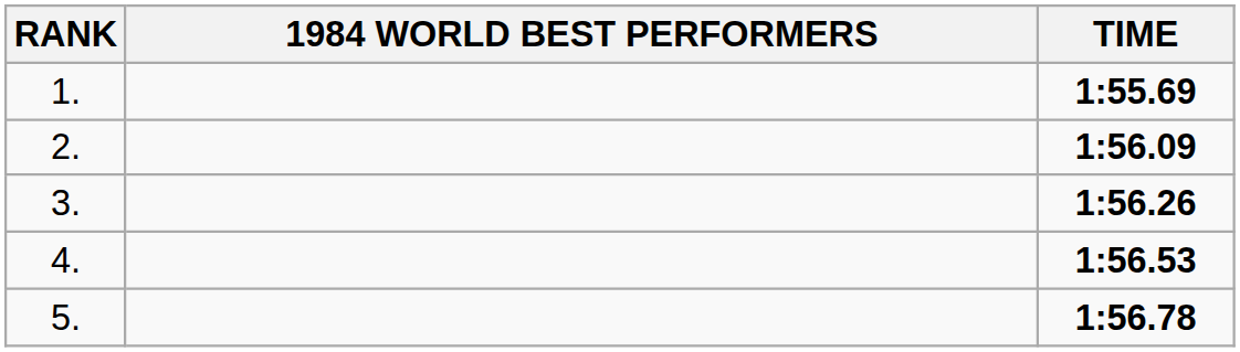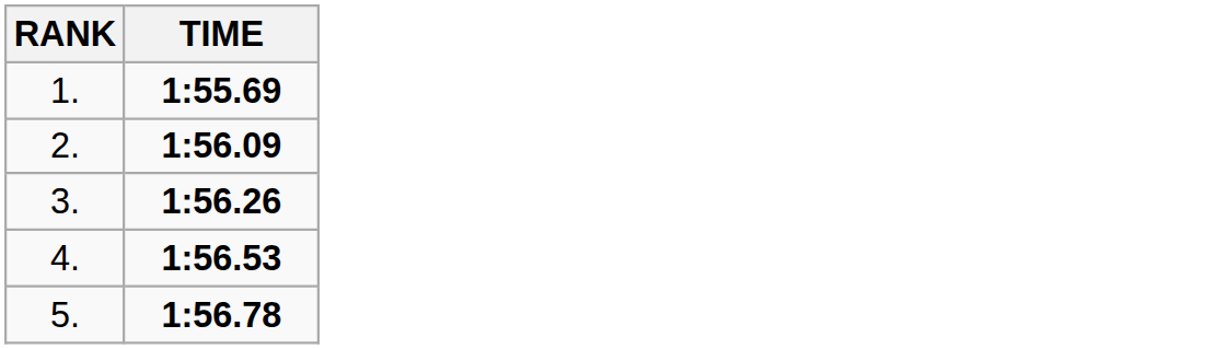- column: 1984 WORLD BEST PERFORMERS
